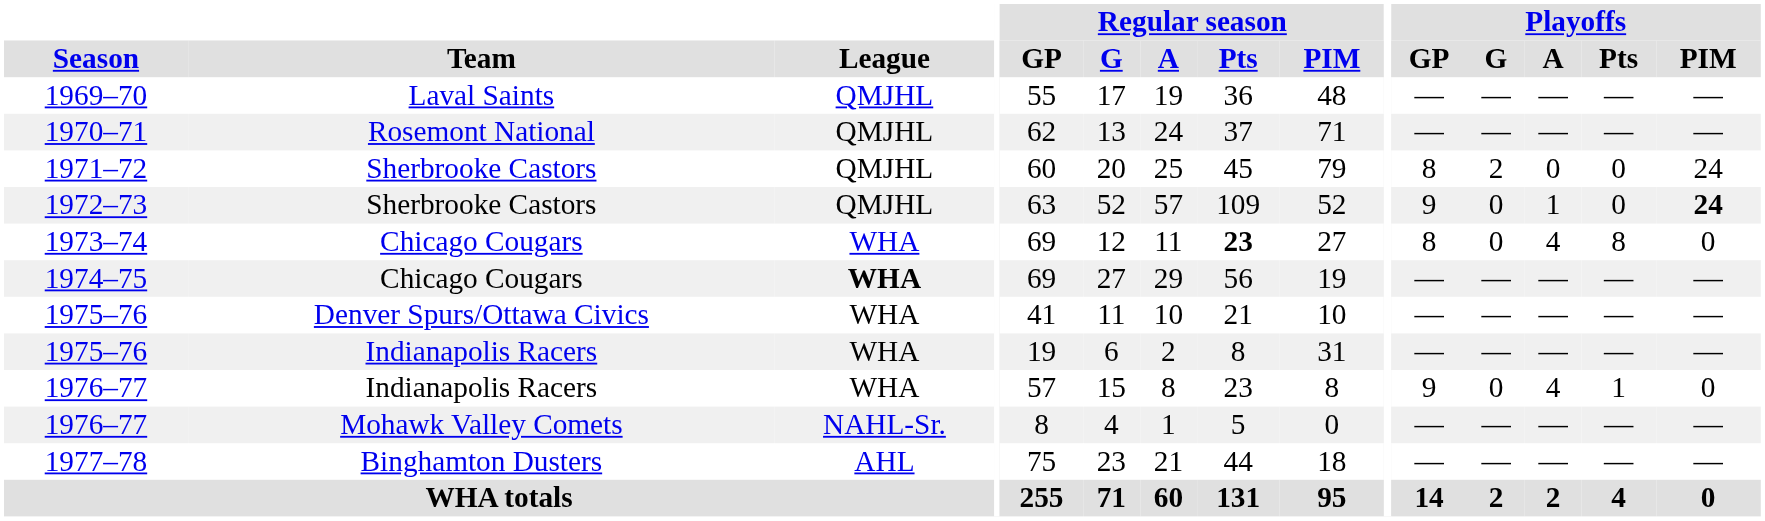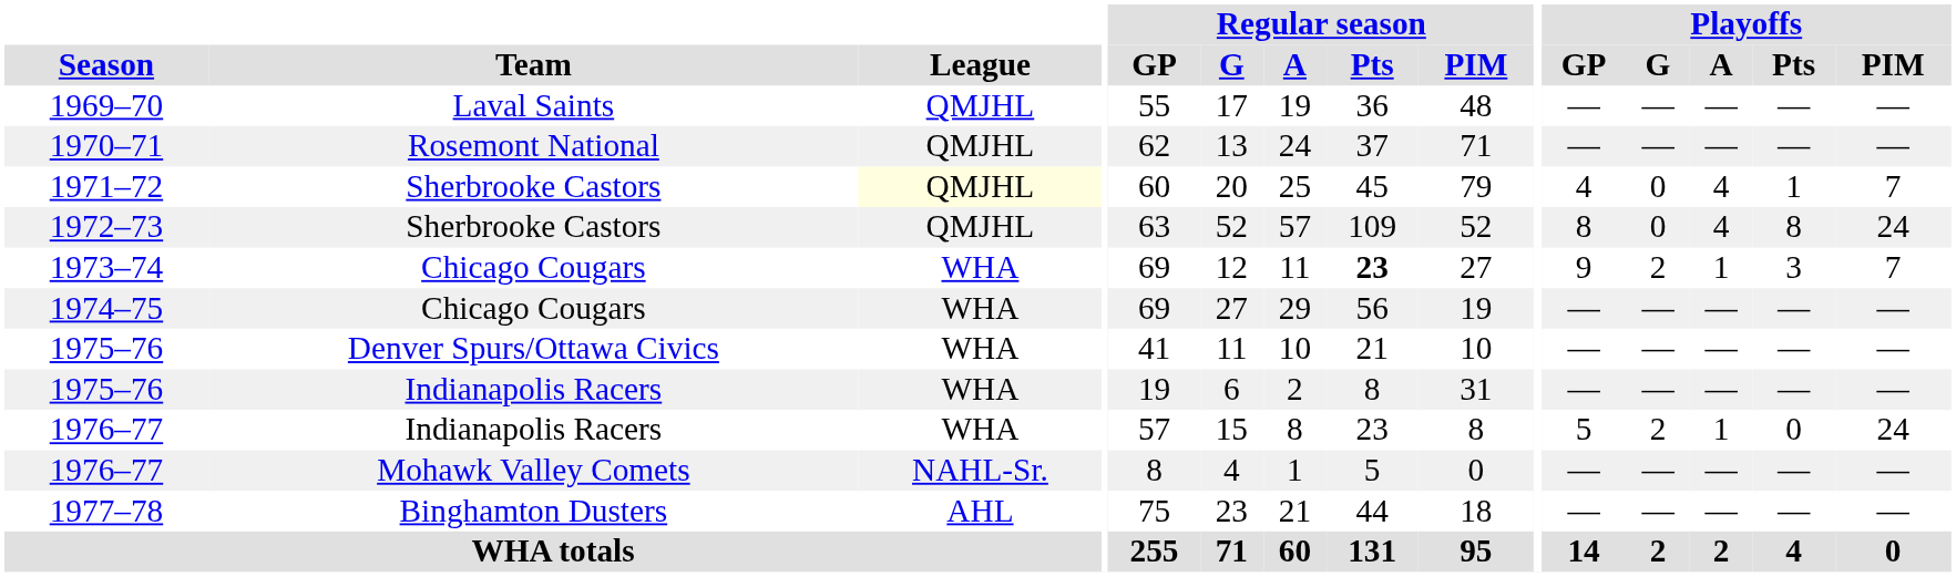1971–72 | League: no background -> lightyellow background
1971–72 | Playoffs / GP: 8 -> 4
1971–72 | Playoffs / G: 2 -> 0
1971–72 | Playoffs / A: 0 -> 4
1971–72 | Playoffs / Pts: 0 -> 1
1971–72 | Playoffs / PIM: 24 -> 7
1972–73 | Playoffs / GP: 9 -> 8
1972–73 | Playoffs / A: 1 -> 4
1972–73 | Playoffs / Pts: 0 -> 8
1972–73 | Playoffs / PIM: bold -> normal
1973–74 | Playoffs / GP: 8 -> 9
1973–74 | Playoffs / G: 0 -> 2
1973–74 | Playoffs / A: 4 -> 1
1973–74 | Playoffs / Pts: 8 -> 3
1973–74 | Playoffs / PIM: 0 -> 7
1974–75 | League: bold -> normal
1976–77 / Indianapolis Racers | Playoffs / GP: 9 -> 5
1976–77 / Indianapolis Racers | Playoffs / G: 0 -> 2
1976–77 / Indianapolis Racers | Playoffs / A: 4 -> 1
1976–77 / Indianapolis Racers | Playoffs / Pts: 1 -> 0
1976–77 / Indianapolis Racers | Playoffs / PIM: 0 -> 24
